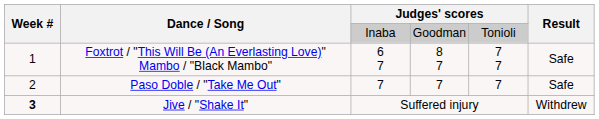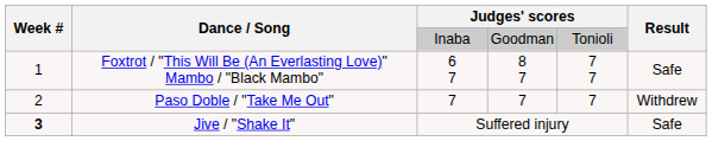Paso Doble / "Take Me Out" | Result: Safe -> Withdrew
Jive / "Shake It" | Result: Withdrew -> Safe
